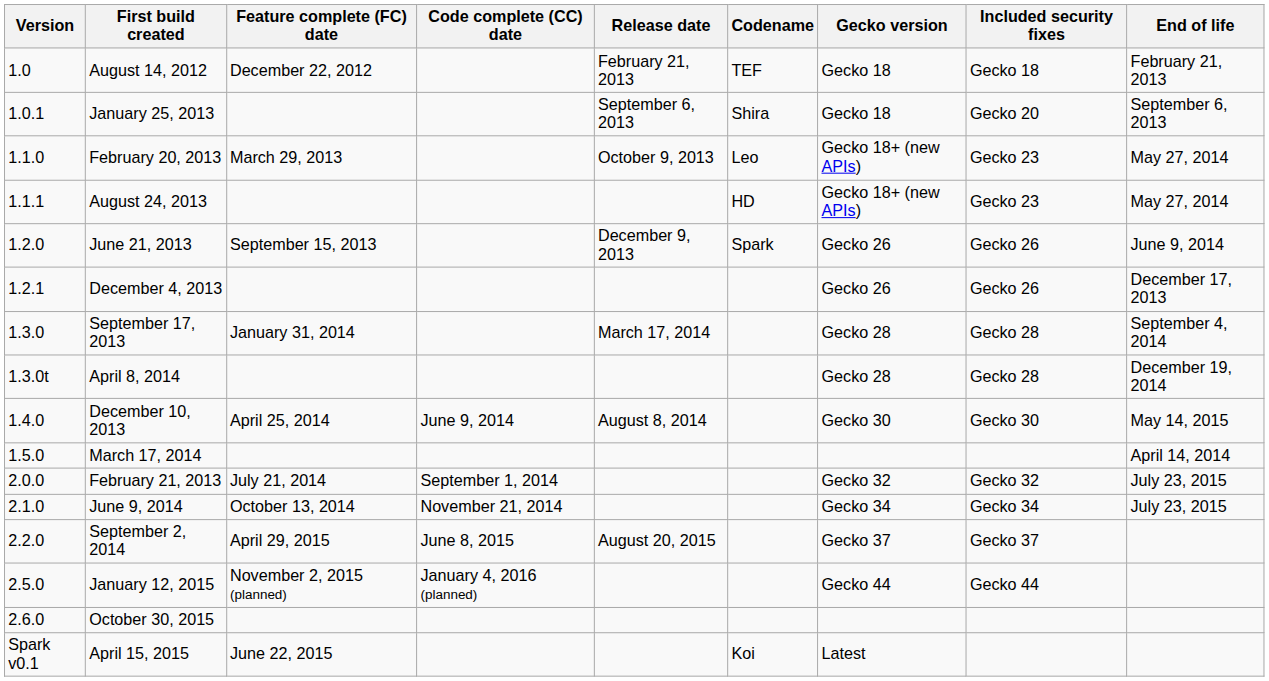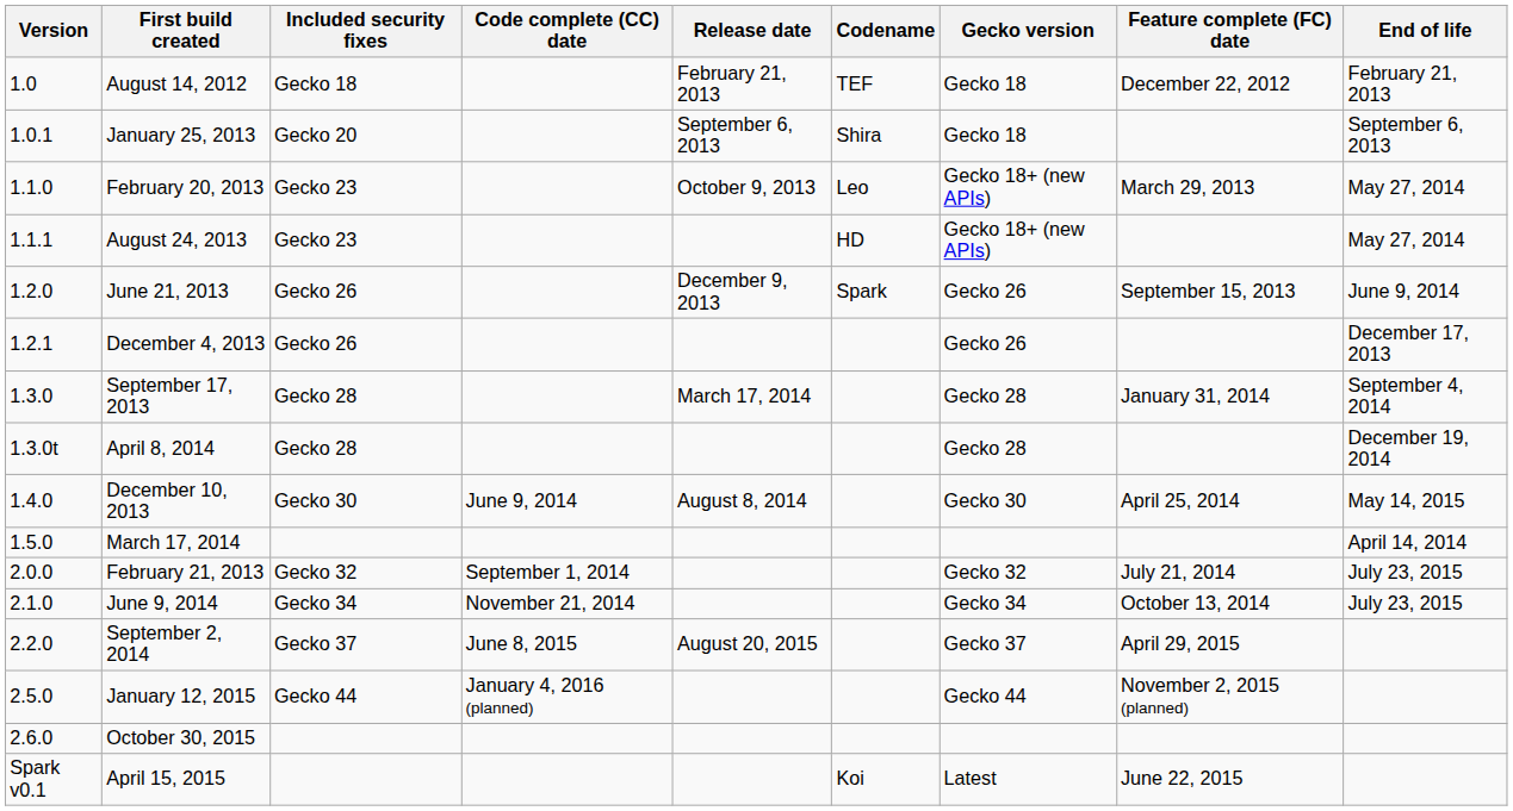columns swapped: Feature complete (FC) date <-> Included security fixes
